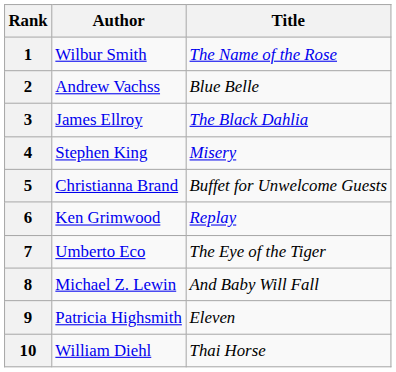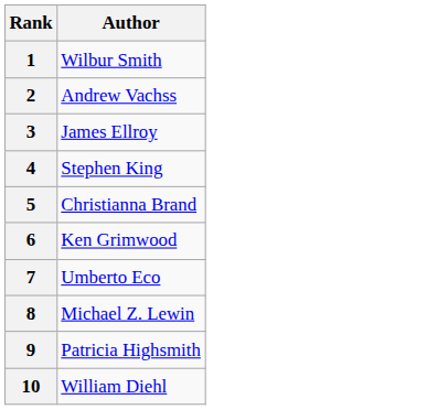- column: Title | The Name of the Rose | Blue Belle | The Black Dahlia | Misery | Buffet for Unwelcome Guests | Replay | The Eye of the Tiger | And Baby Will Fall | Eleven | Thai Horse
